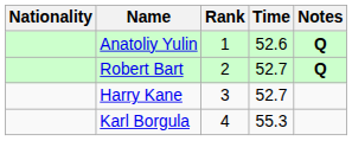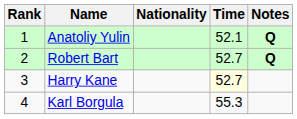columns swapped: Rank <-> Nationality
Anatoliy Yulin | Time: 52.6 -> 52.1
Harry Kane | Time: no background -> lightyellow background
